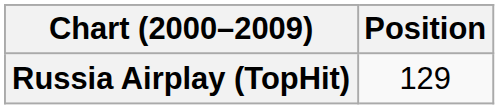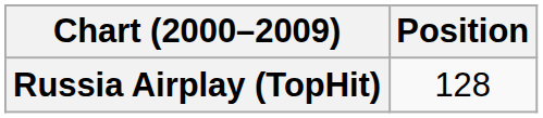Russia Airplay (TopHit) | Position: 129 -> 128
